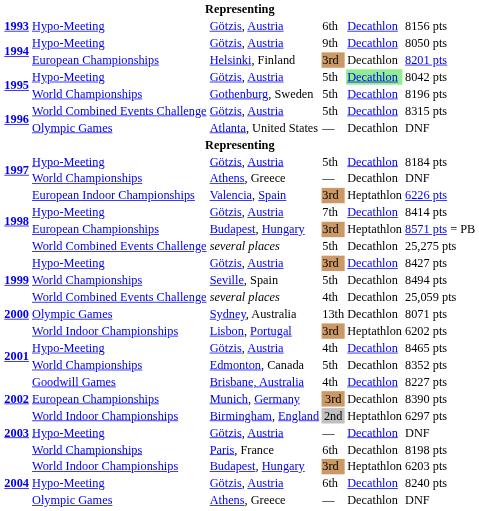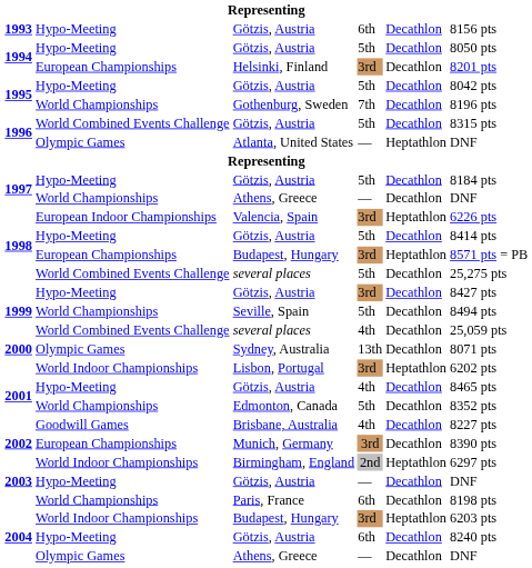1994 / Götzis, Austria | column 4: 9th -> 5th
1995 / Götzis, Austria | column 5: lightgreen background -> no background
Gothenburg, Sweden | column 4: 5th -> 7th
Atlanta, United States | column 5: Decathlon -> Heptathlon
1998 / Götzis, Austria | column 4: 7th -> 5th
